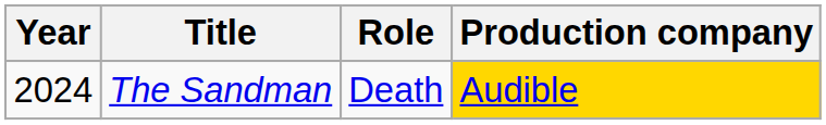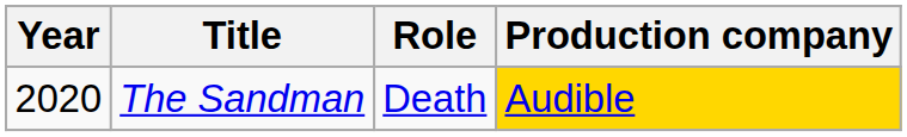The Sandman | Year: 2024 -> 2020
